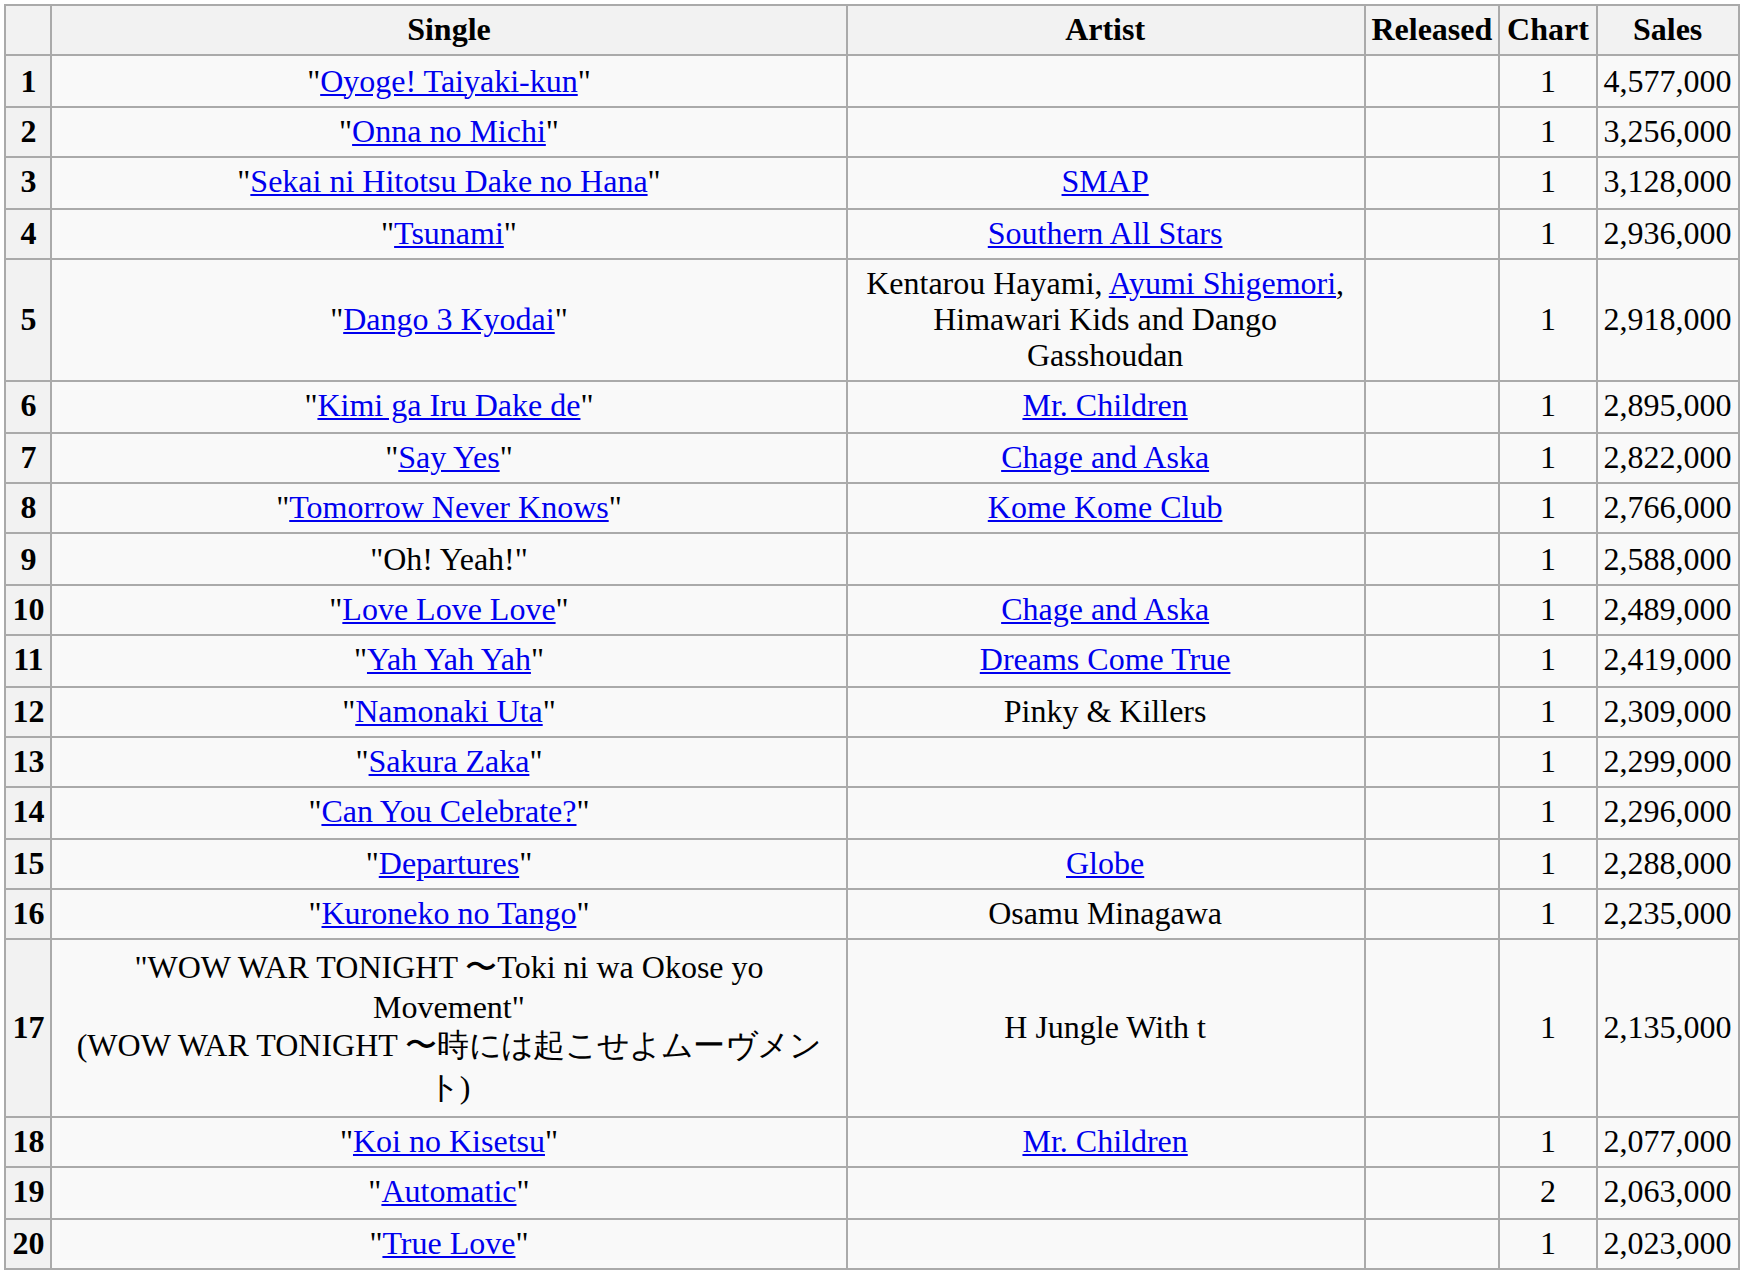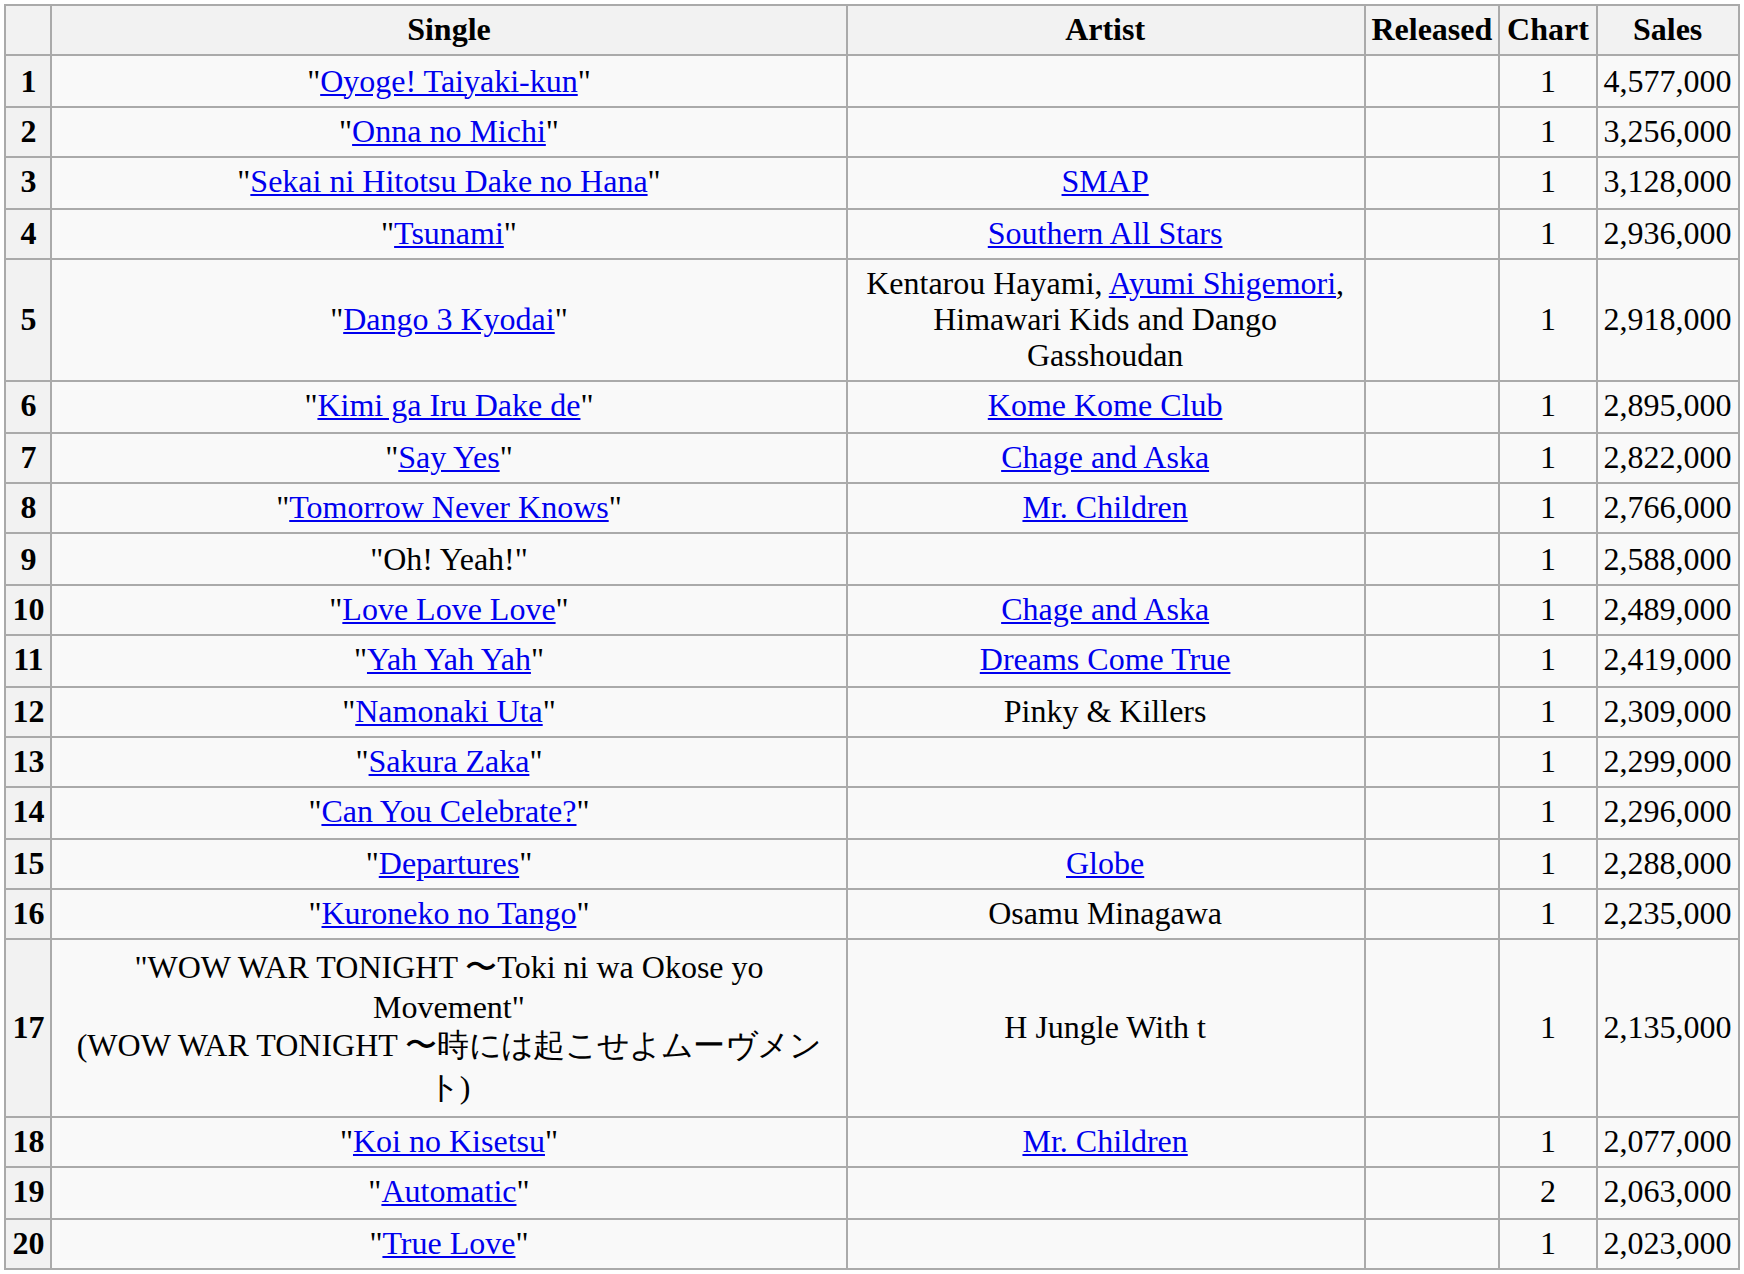"Kimi ga Iru Dake de" | Artist: Mr. Children -> Kome Kome Club
"Tomorrow Never Knows" | Artist: Kome Kome Club -> Mr. Children
